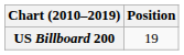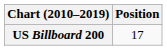US Billboard 200 | Position: 19 -> 17
